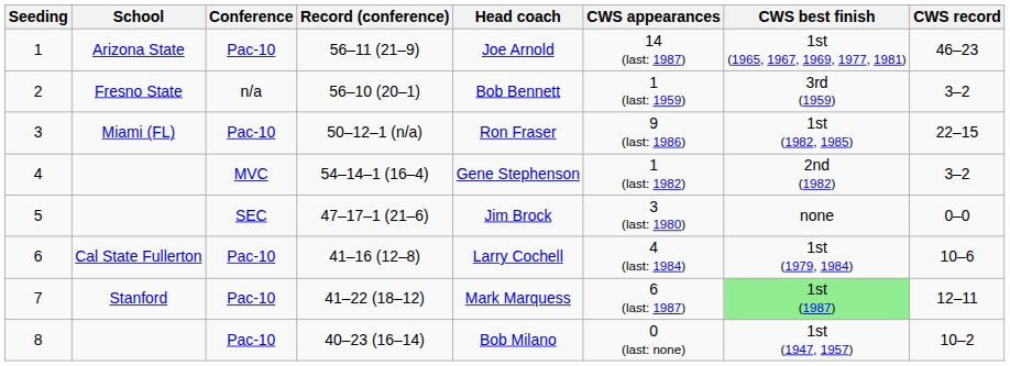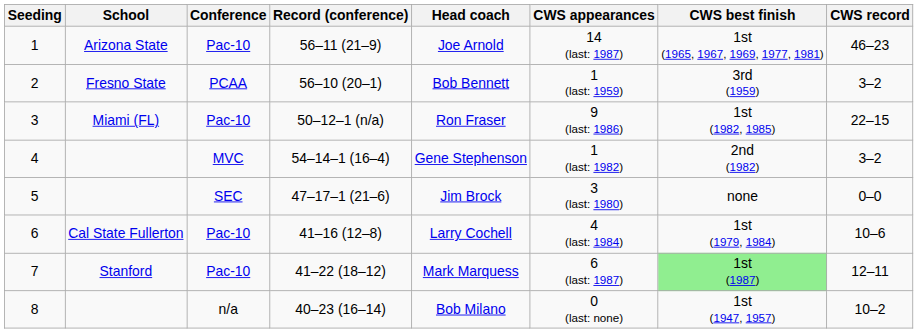2 | Conference: n/a -> PCAA
8 | Conference: Pac-10 -> n/a
